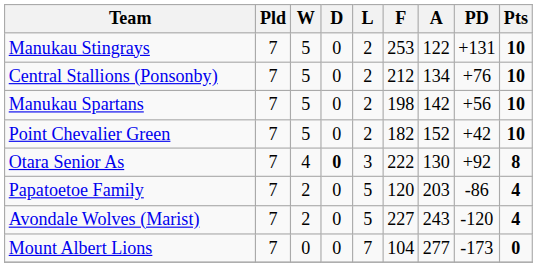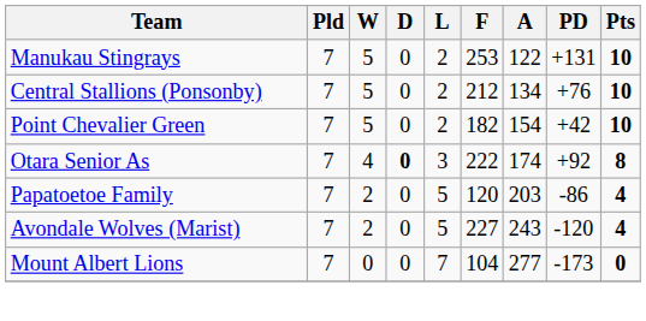- row: Manukau Spartans | 7 | 5 | 0 | 2 | 198 | 142 | +56 | 10
Point Chevalier Green | A: 152 -> 154
Otara Senior As | A: 130 -> 174
